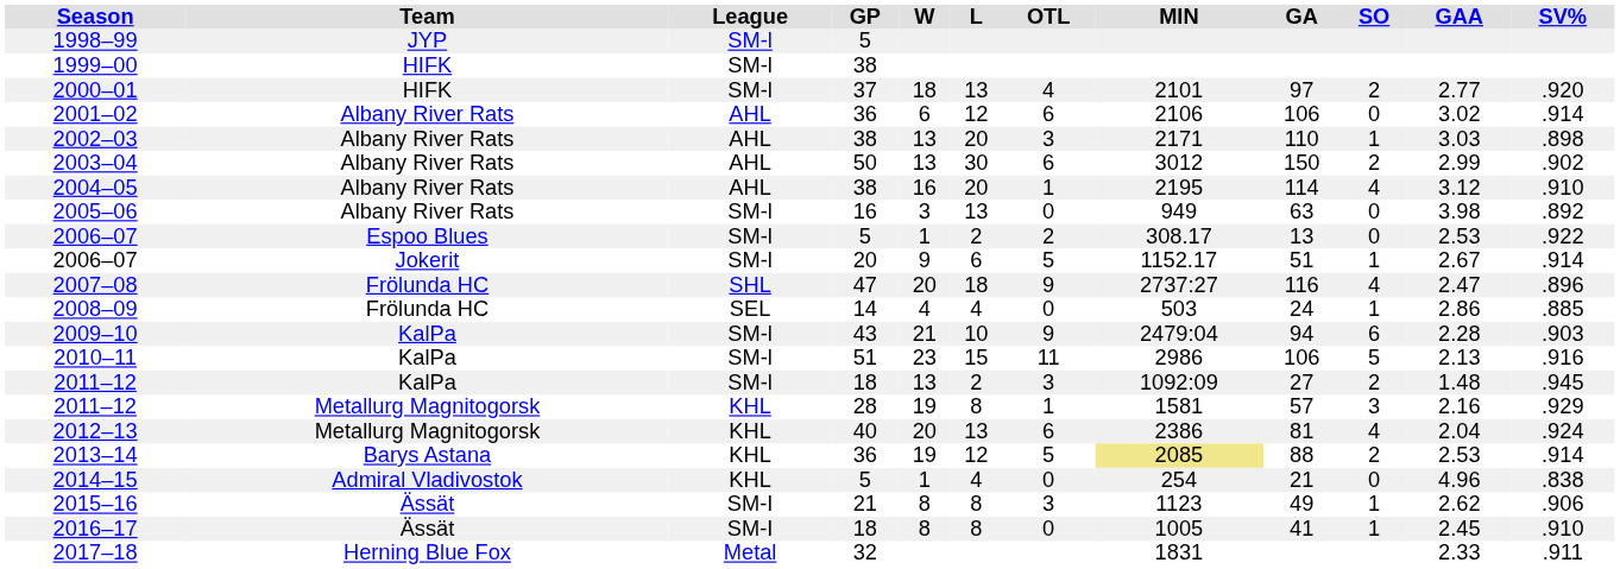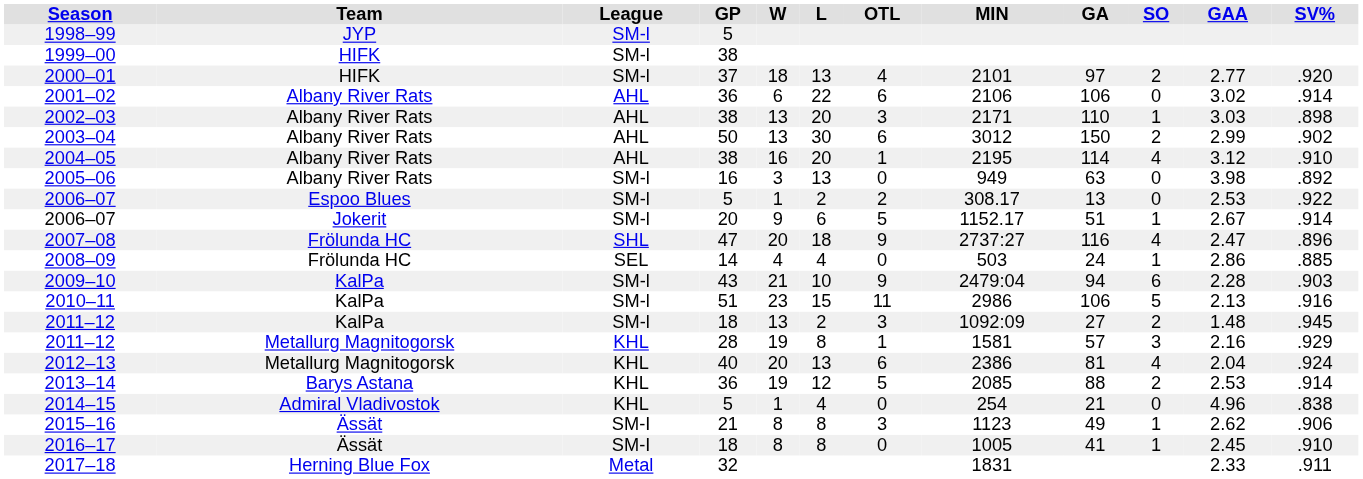2001–02 | L: 12 -> 22
2013–14 | MIN: khaki background -> no background
